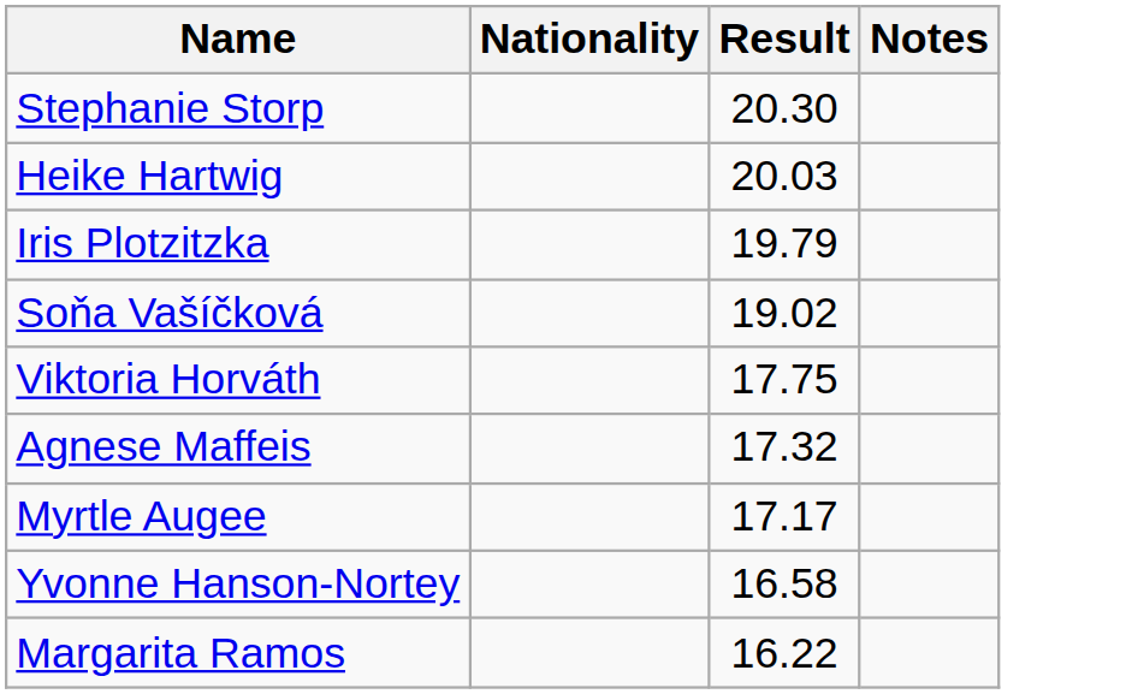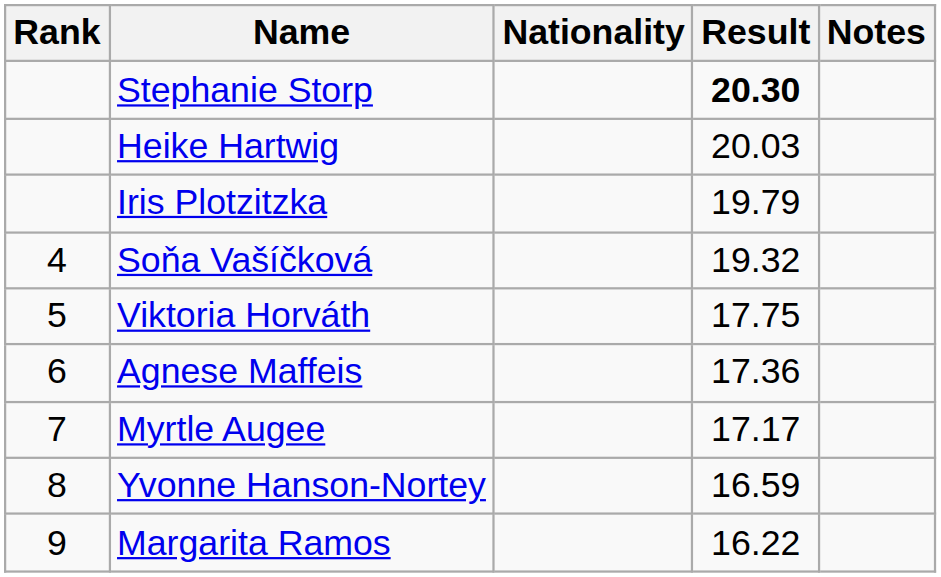+ column: Rank | 4 | 5 | 6 | 7 | 8 | 9
Stephanie Storp | Result: normal -> bold
Soňa Vašíčková | Result: 19.02 -> 19.32
Agnese Maffeis | Result: 17.32 -> 17.36
Yvonne Hanson-Nortey | Result: 16.58 -> 16.59
